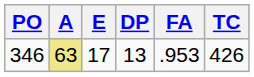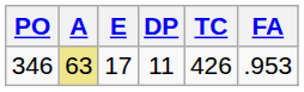columns swapped: TC <-> FA
346 | DP: 13 -> 11
